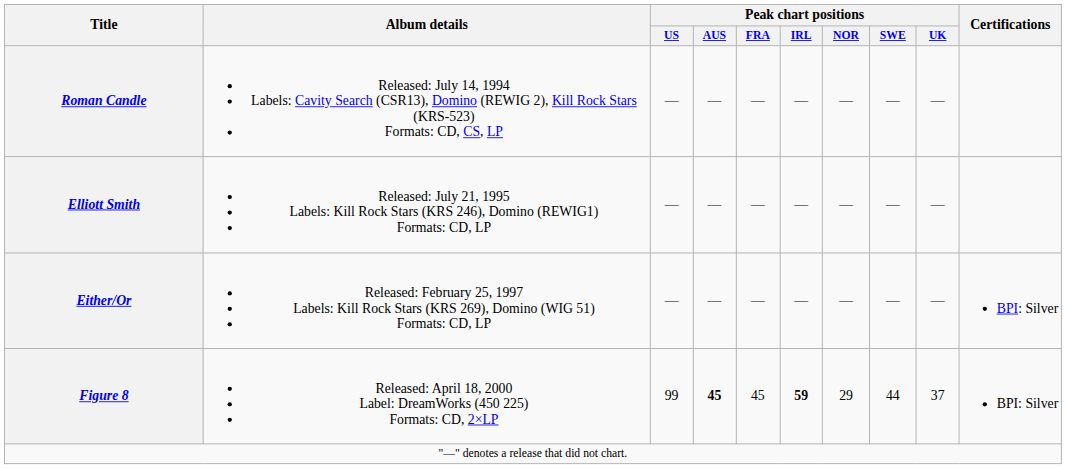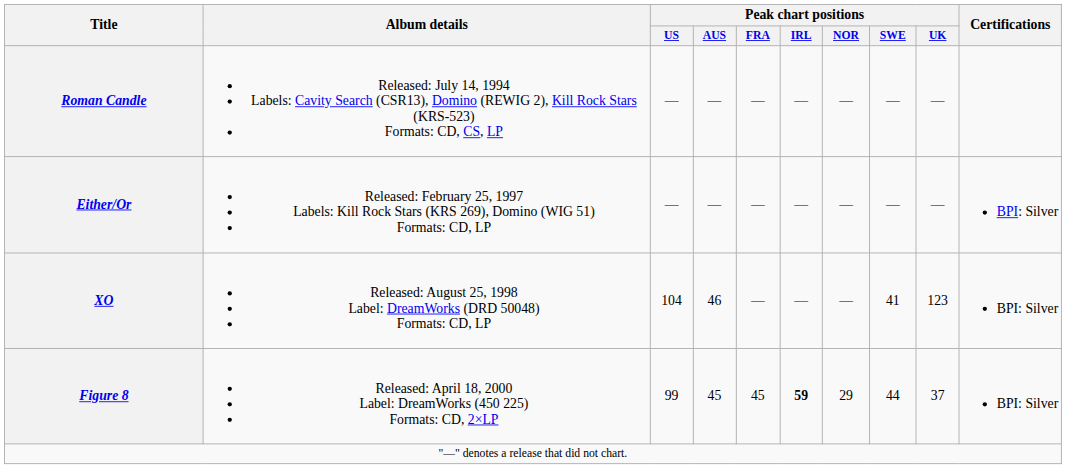- row: Elliott Smith | Released: July 21, 1995 Labels: Kill Rock Stars (KRS 246), Domino (REWIG1) Formats: CD, LP | — | — | — | — | — | — | —
+ row: XO | Released: August 25, 1998 Label: DreamWorks (DRD 50048) Formats: CD, LP | 104 | 46 | — | — | — | 41 | 123 | BPI: Silver
Figure 8 | Peak chart positions / AUS: bold -> normal
